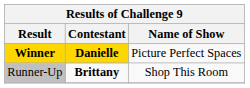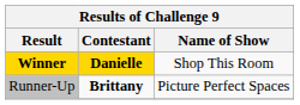Winner | Name of Show: Picture Perfect Spaces -> Shop This Room
Runner-Up | Name of Show: Shop This Room -> Picture Perfect Spaces
